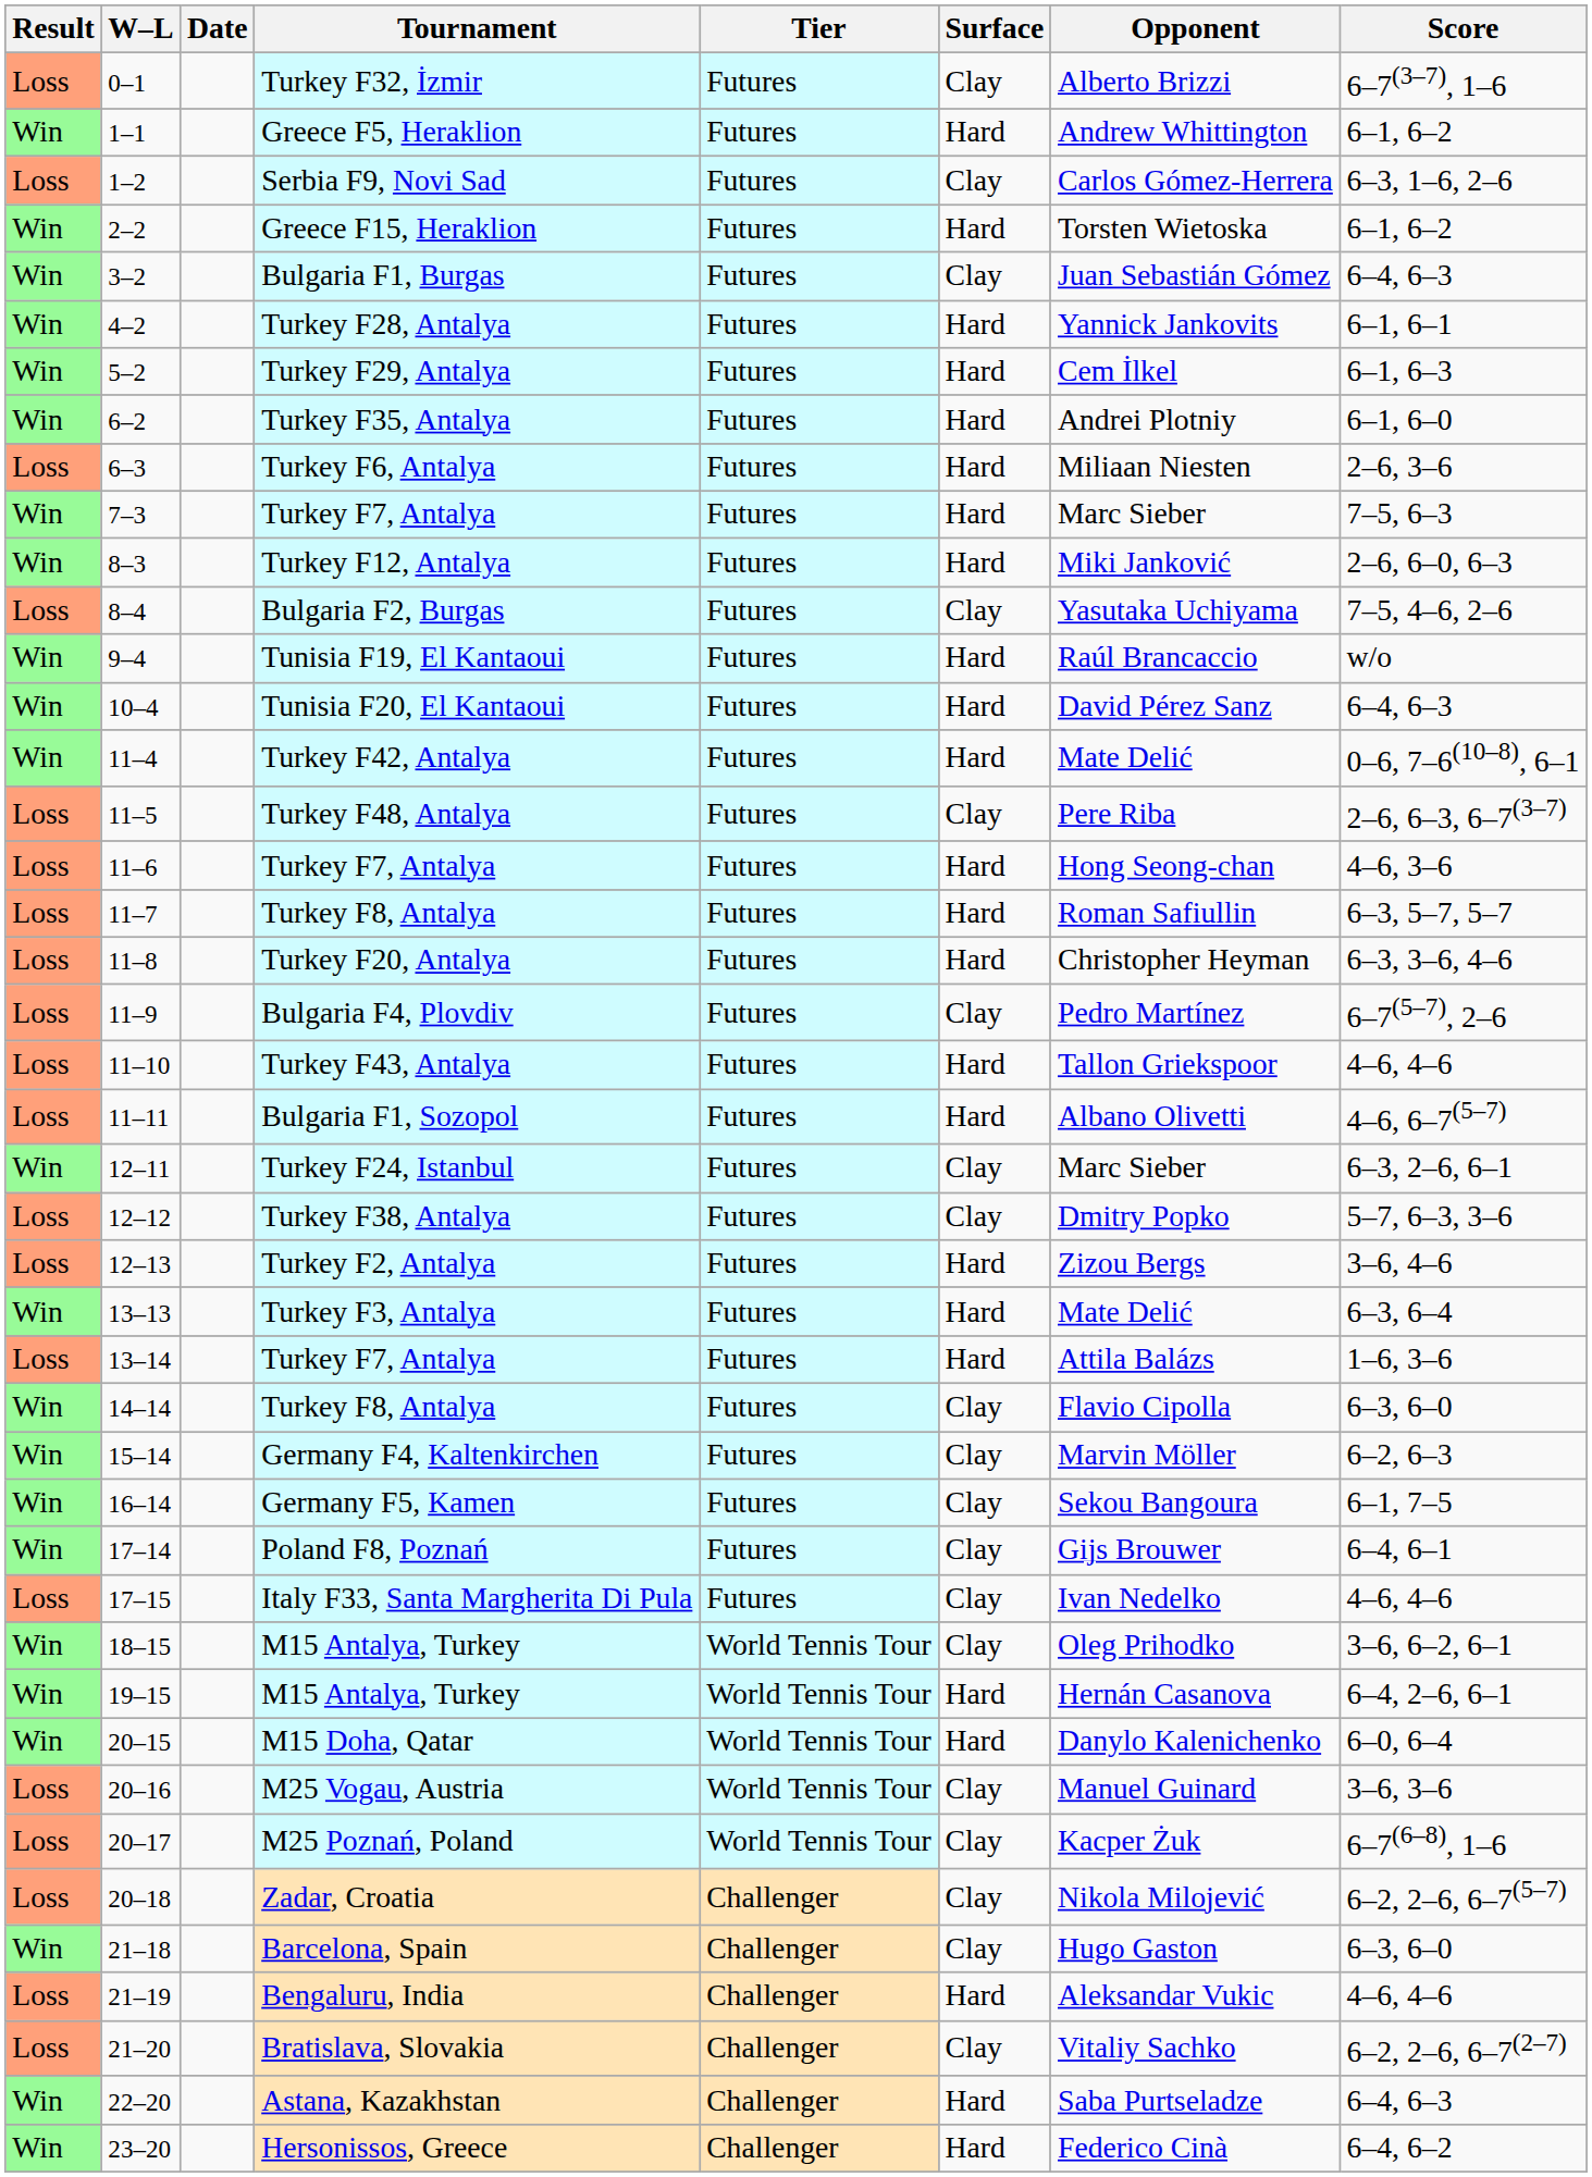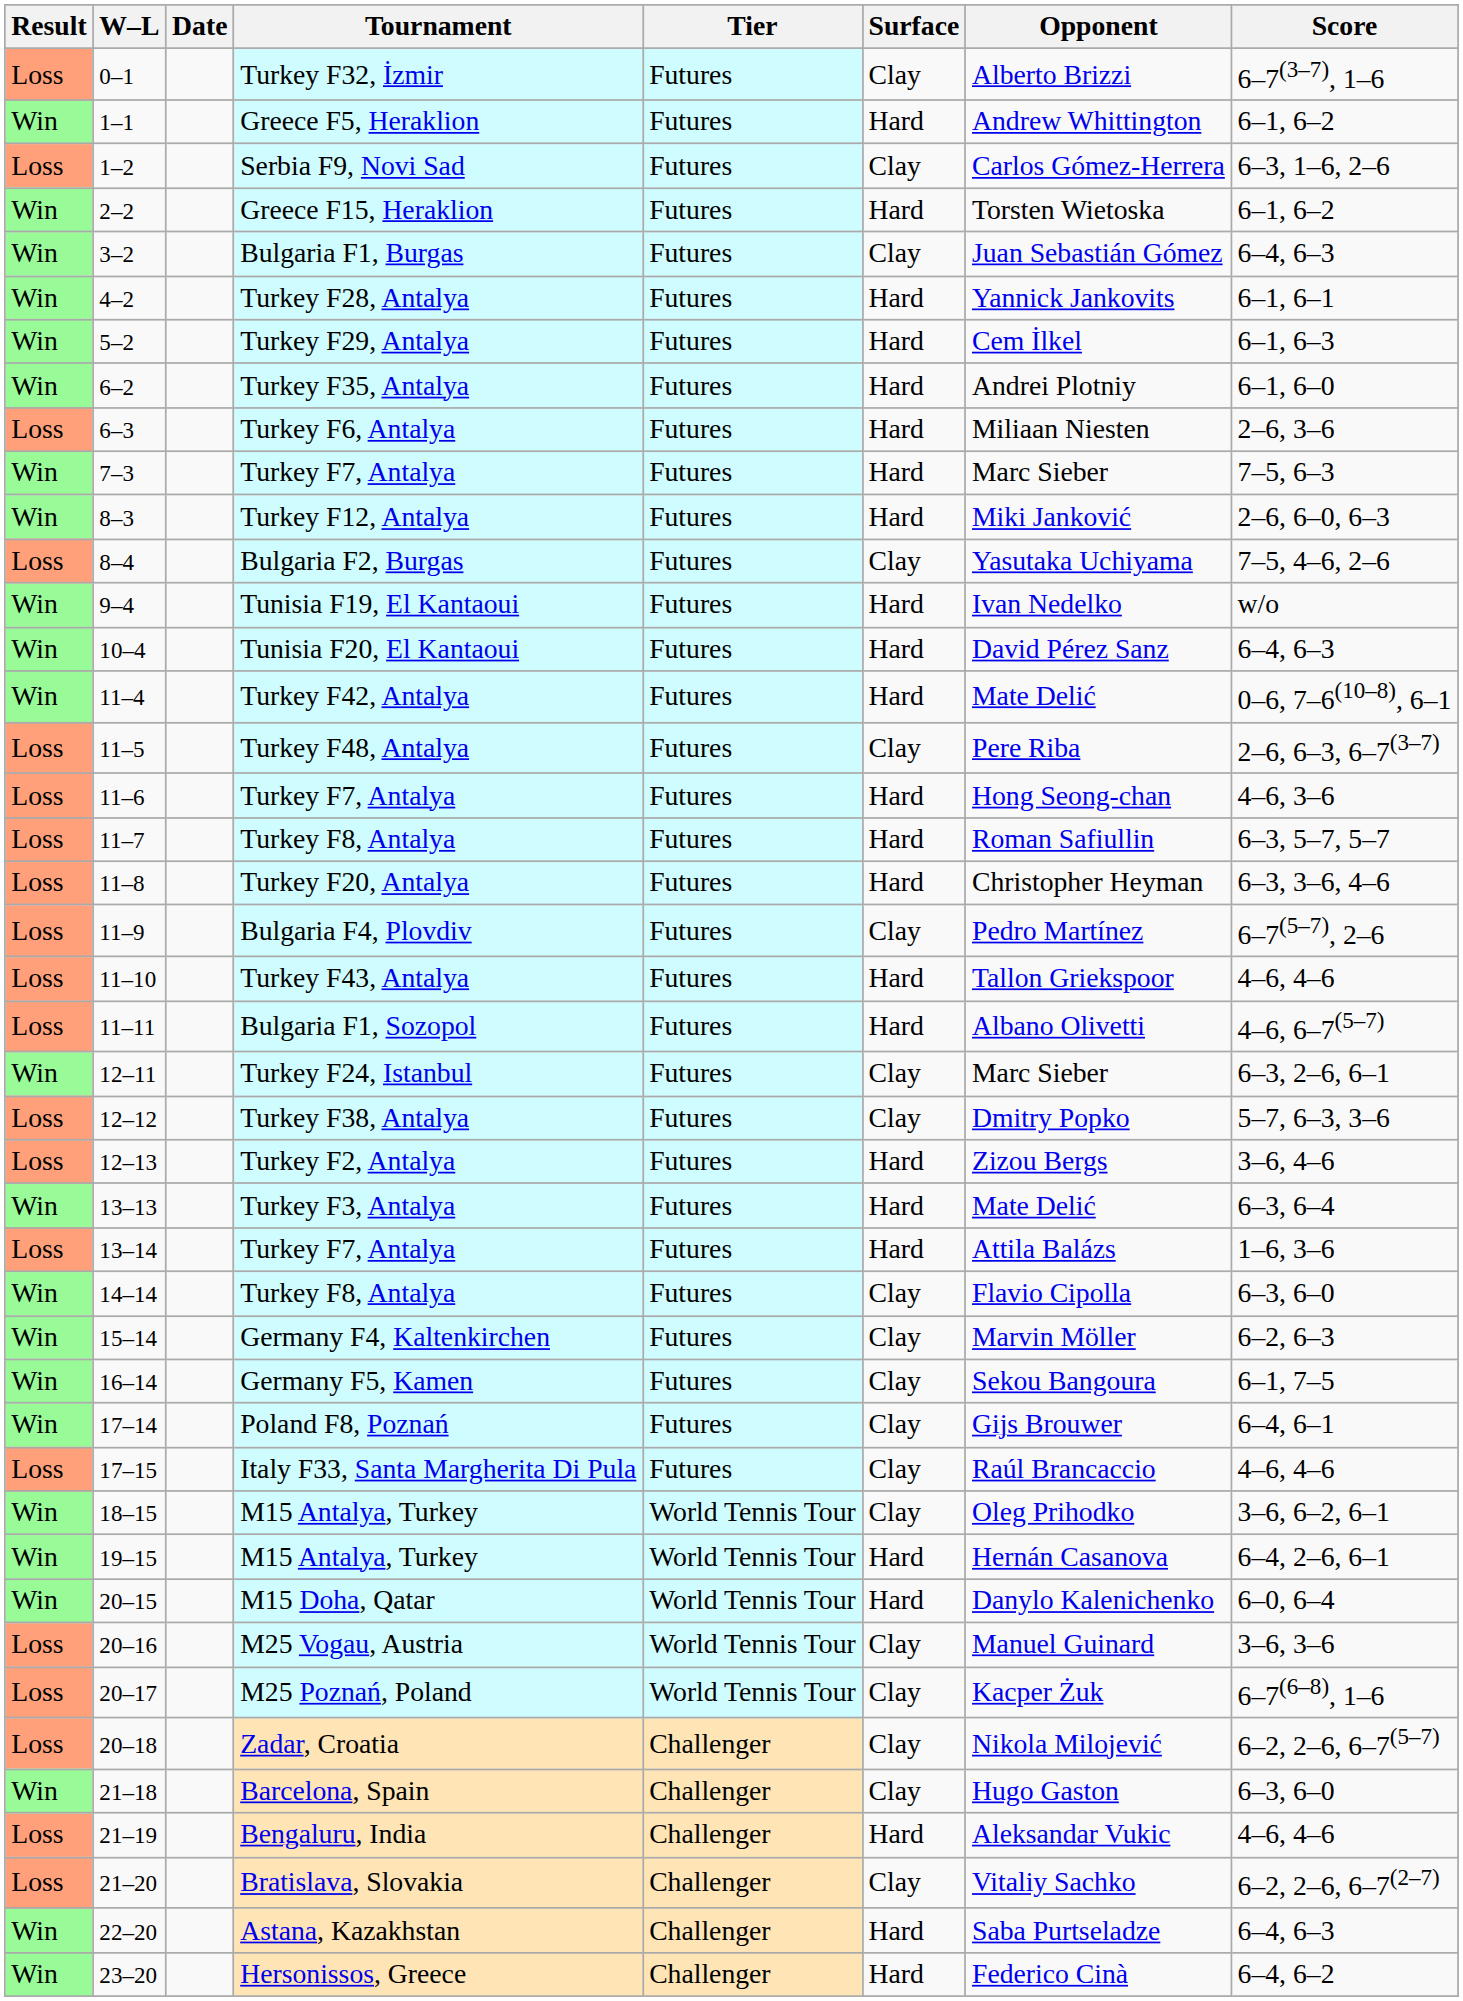Tunisia F19, El Kantaoui | Opponent: Raúl Brancaccio -> Ivan Nedelko
Italy F33, Santa Margherita Di Pula | Opponent: Ivan Nedelko -> Raúl Brancaccio
